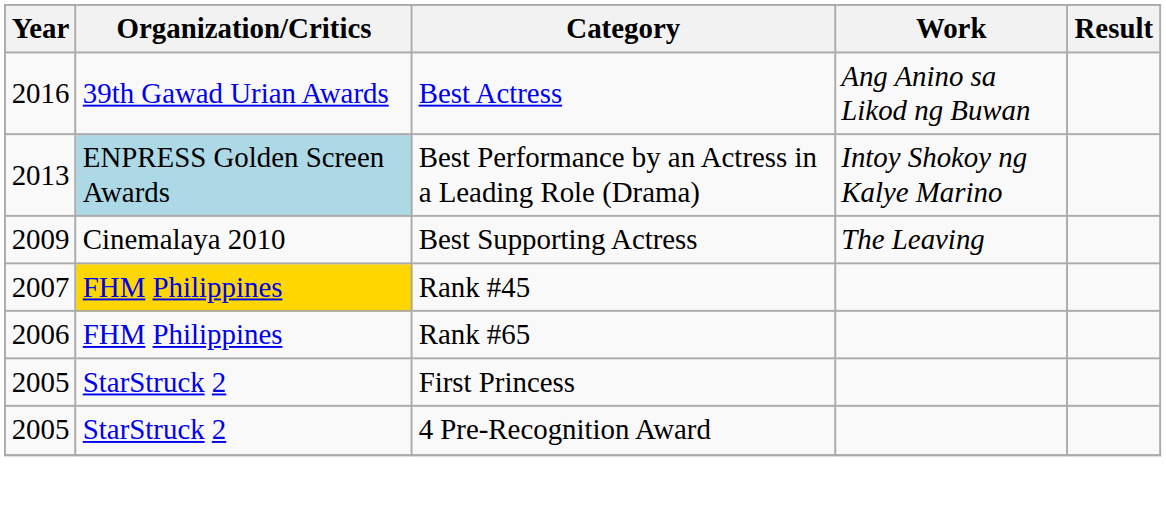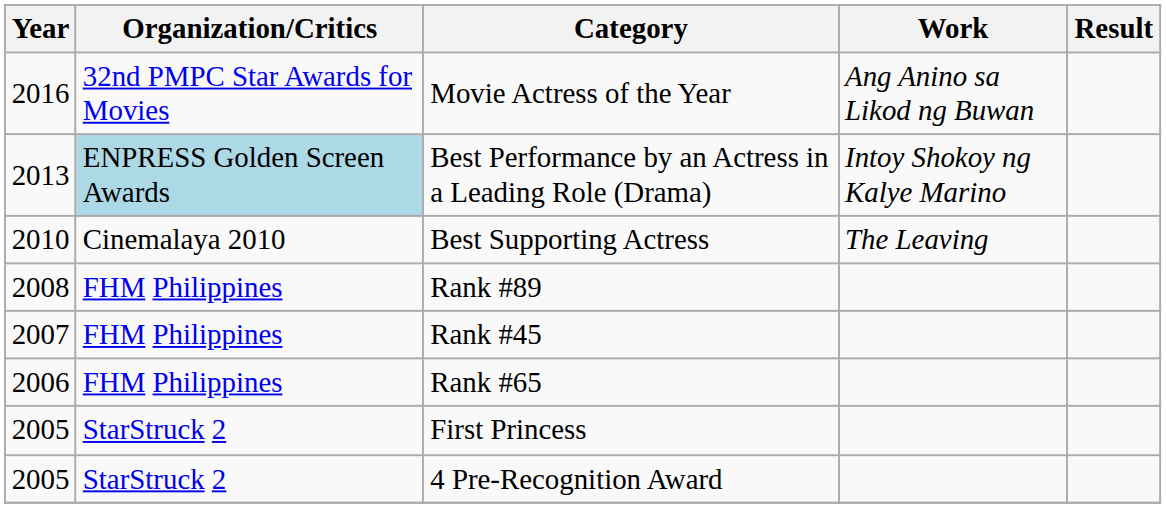- row: 2016 | 39th Gawad Urian Awards | Best Actress | Ang Anino sa Likod ng Buwan
+ row: 2016 | 32nd PMPC Star Awards for Movies | Movie Actress of the Year | Ang Anino sa Likod ng Buwan
Best Supporting Actress | Year: 2009 -> 2010
+ row: 2008 | FHM Philippines | Rank #89
Rank #45 | Organization/Critics: gold background -> no background
